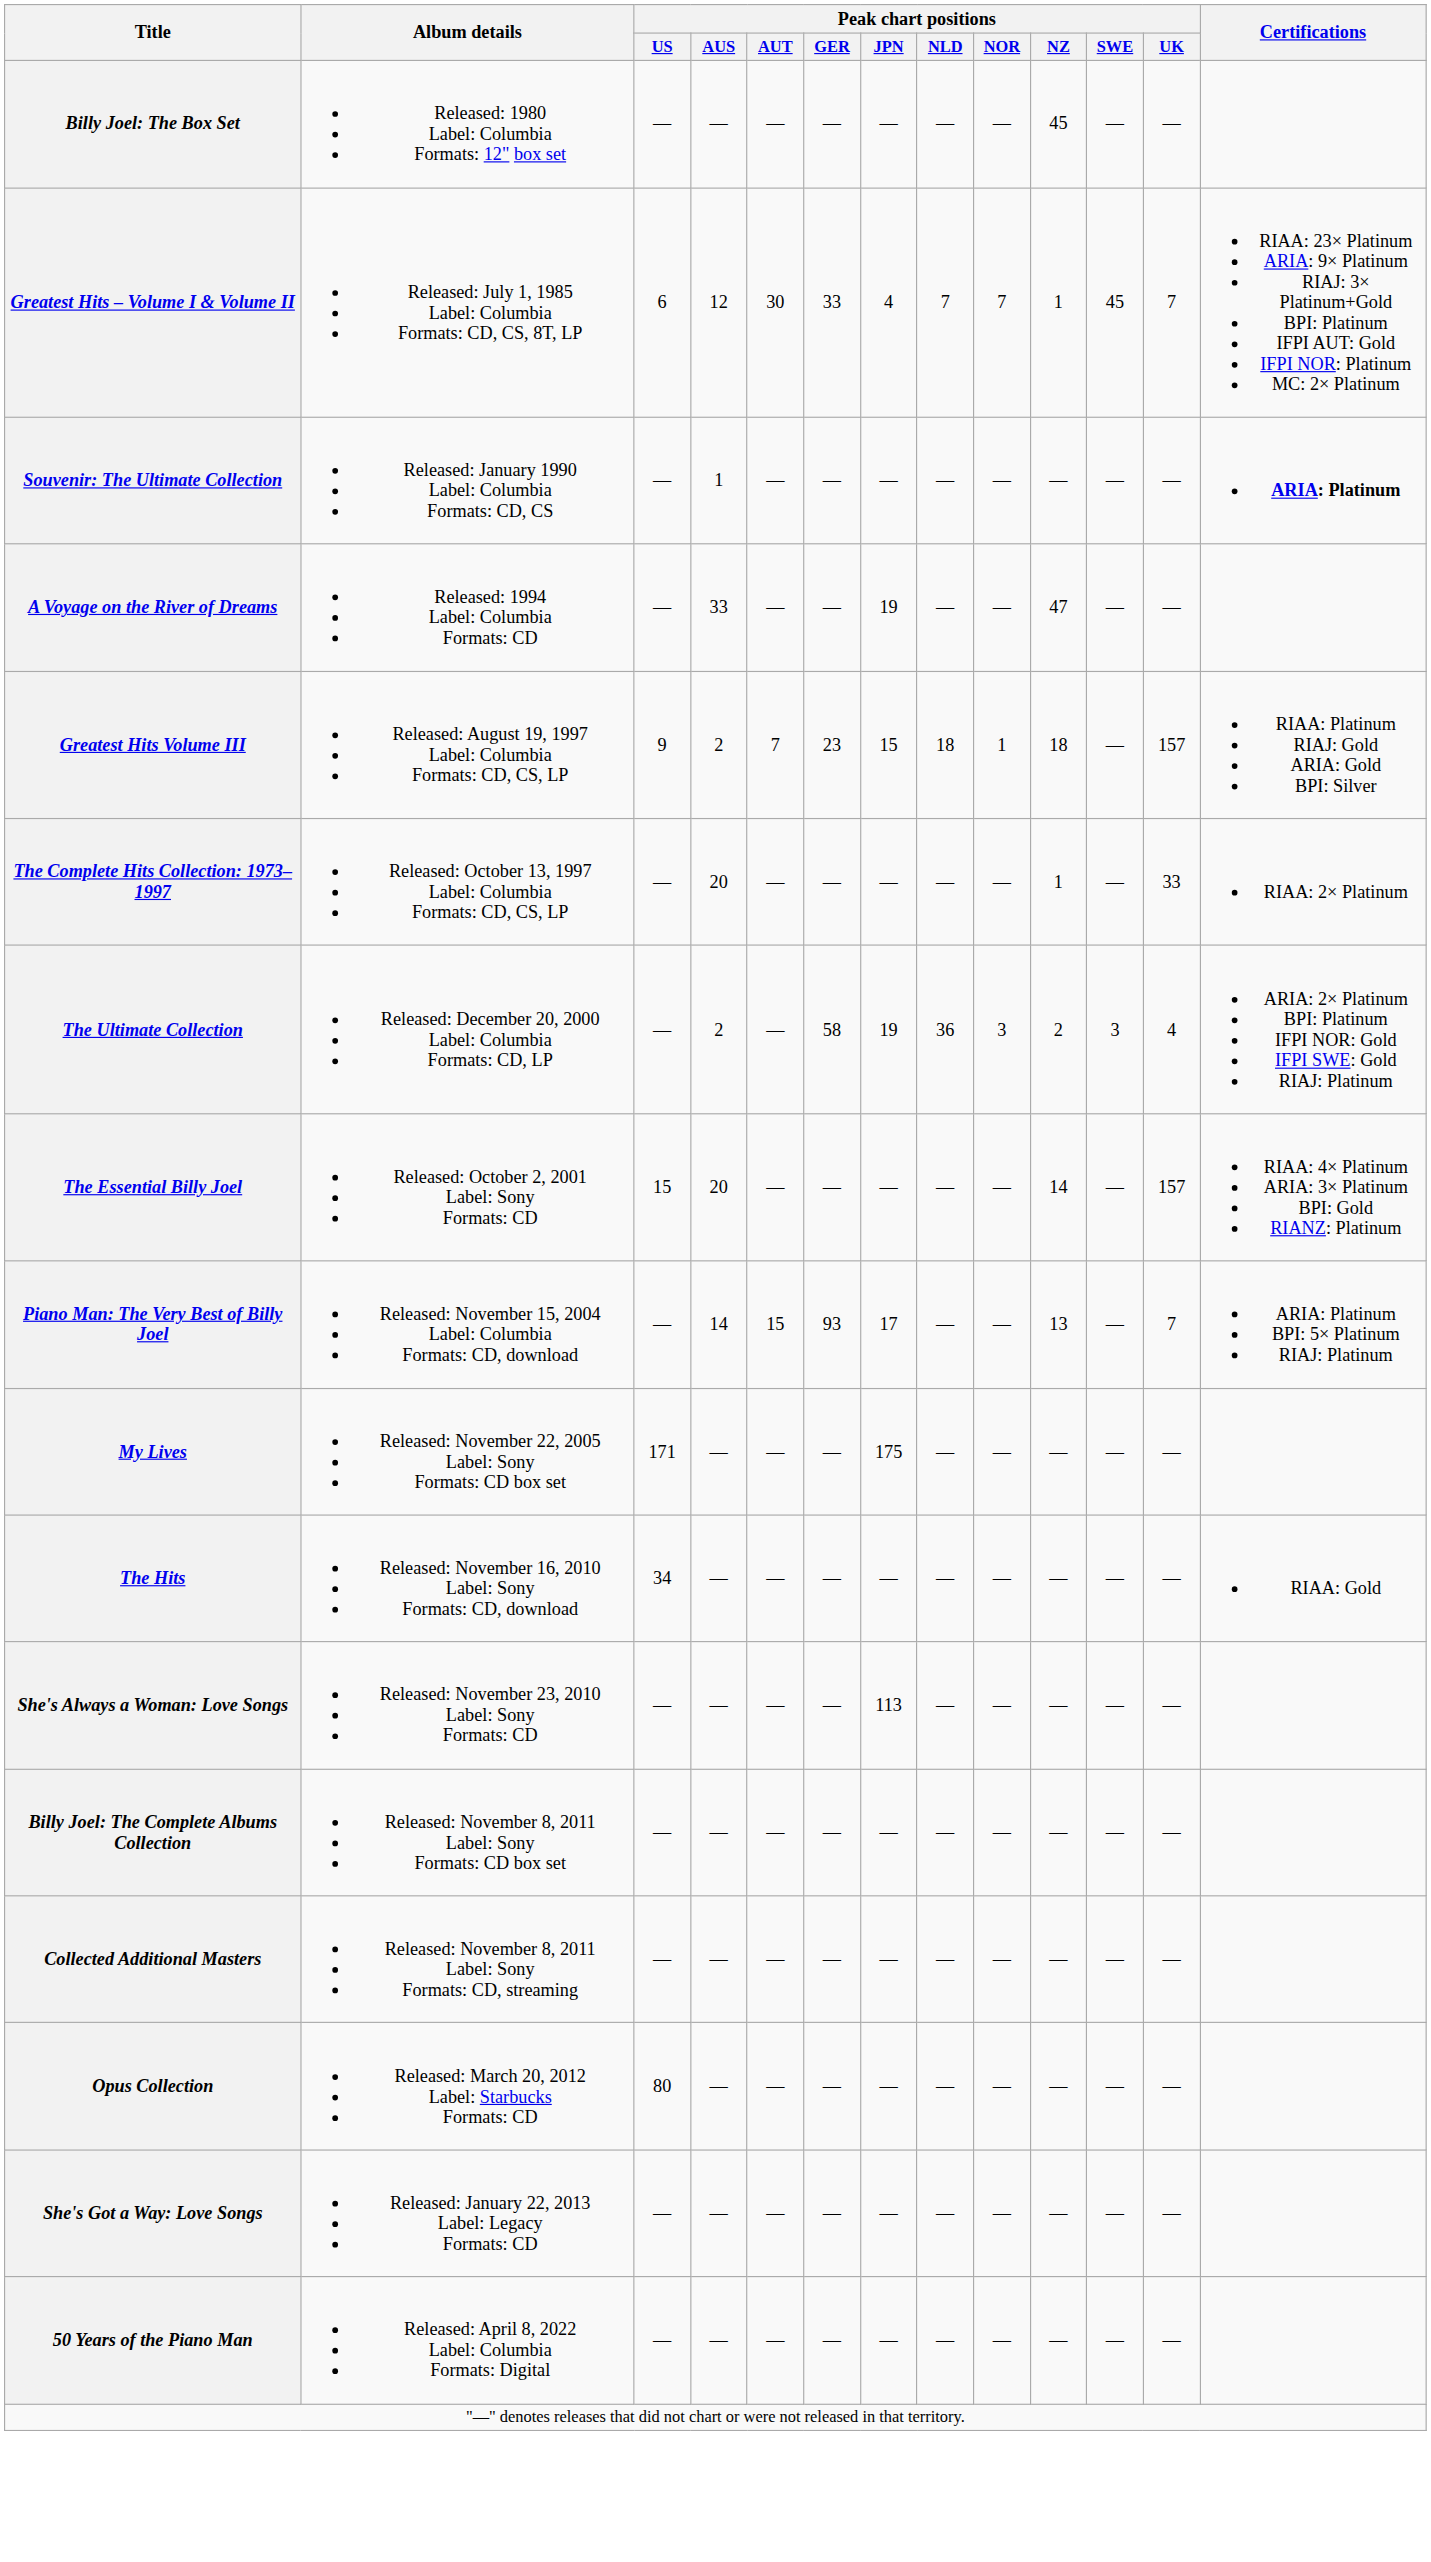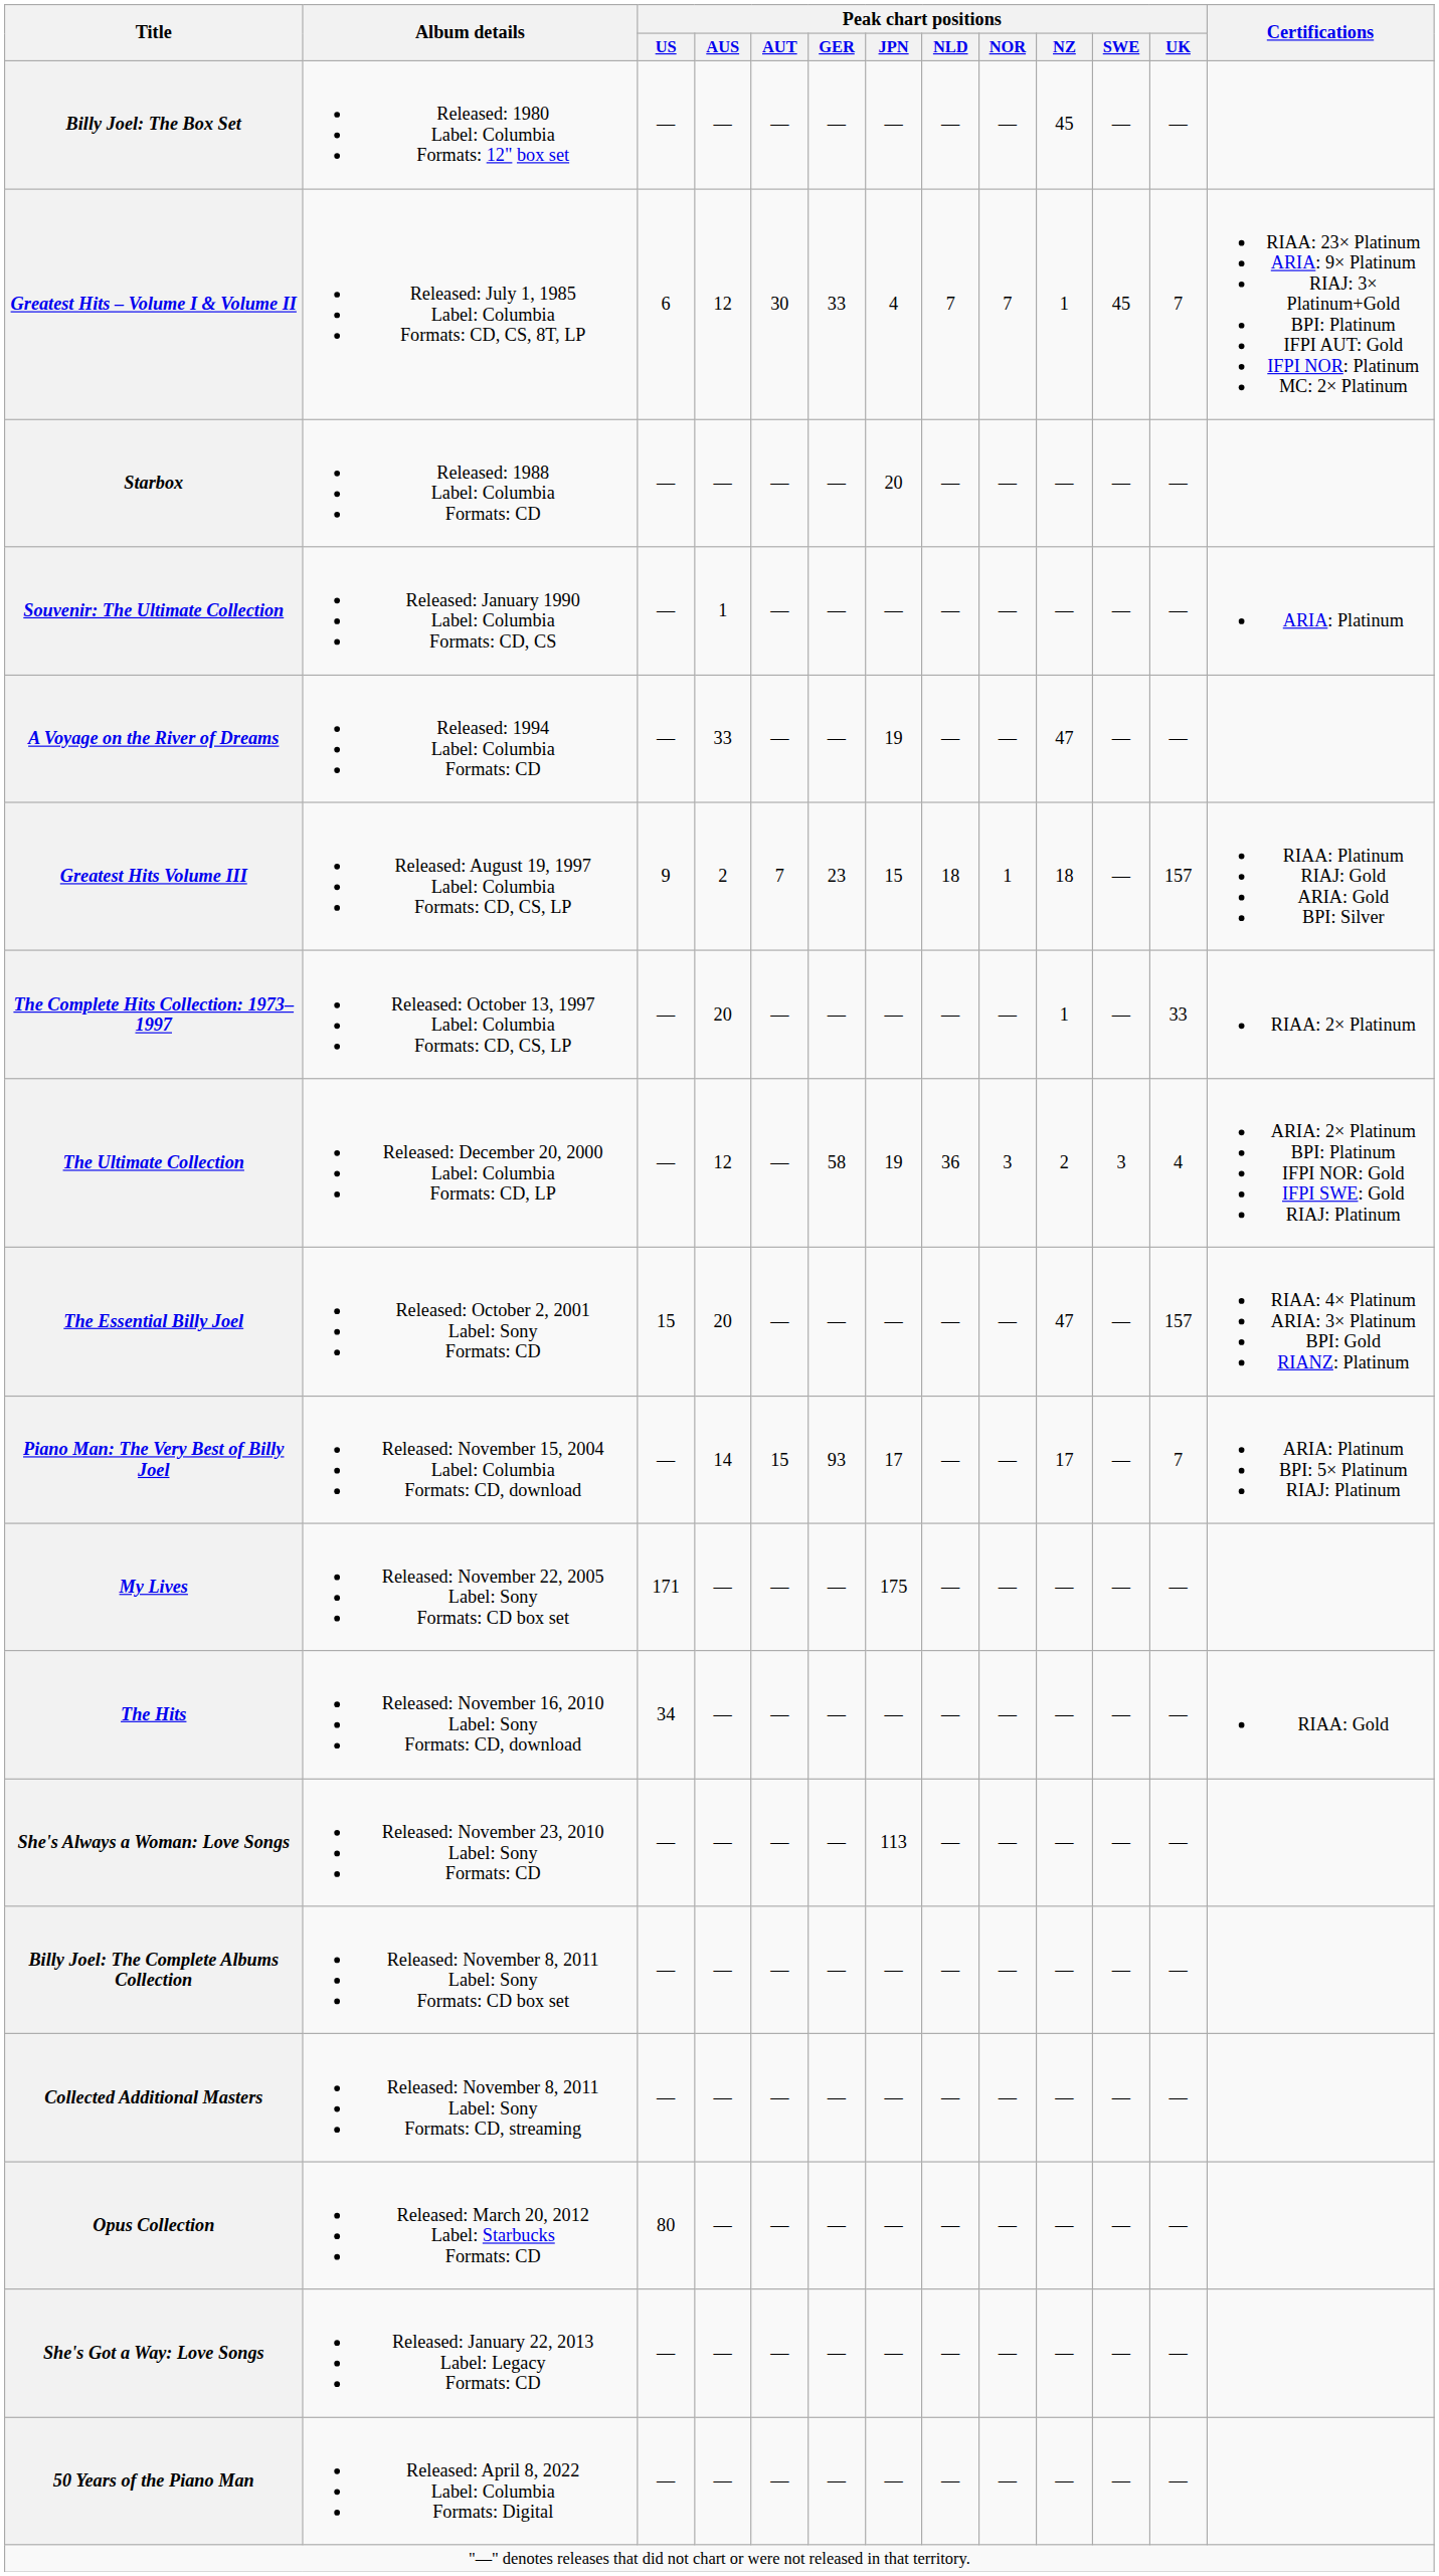+ row: Starbox | Released: 1988 Label: Columbia Formats: CD | — | — | — | — | 20 | — | — | — | — | —
Souvenir: The Ultimate Collection | Certifications: bold -> normal
The Ultimate Collection | Peak chart positions / AUS: 2 -> 12
The Essential Billy Joel | Peak chart positions / NZ: 14 -> 47
Piano Man: The Very Best of Billy Joel | Peak chart positions / NZ: 13 -> 17
